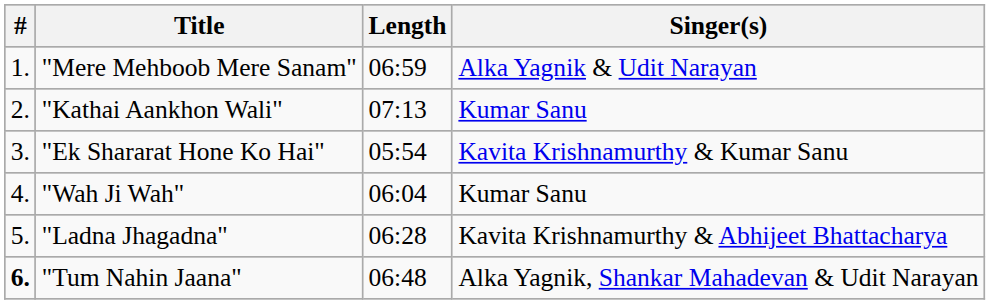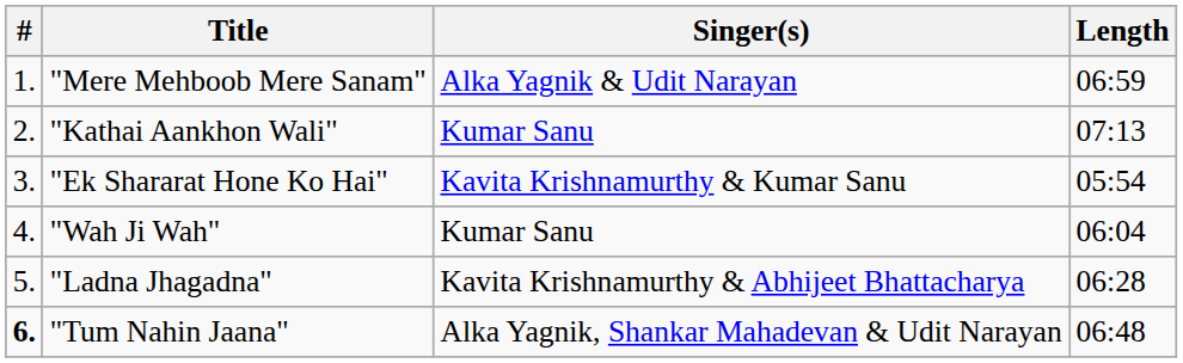columns swapped: Singer(s) <-> Length
